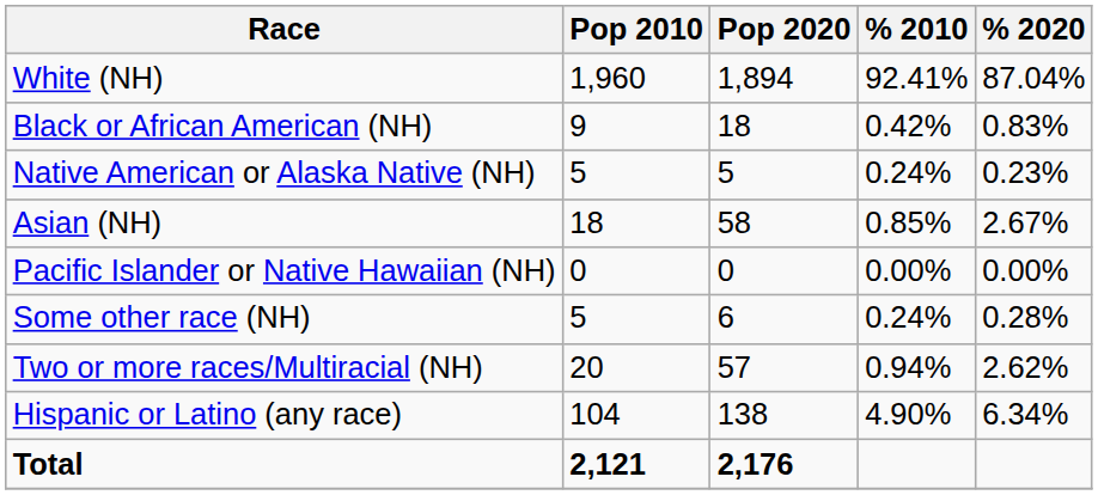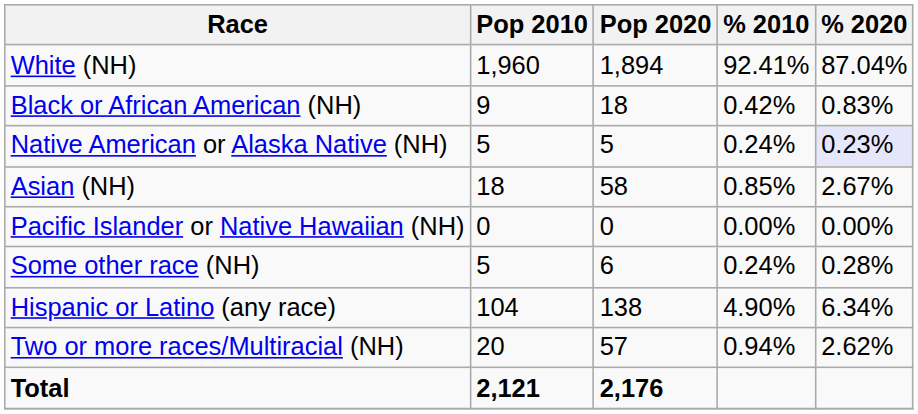Native American or Alaska Native (NH) | % 2020: no background -> lavender background
rows swapped: Two or more races/Multiracial (NH) <-> Hispanic or Latino (any race)
